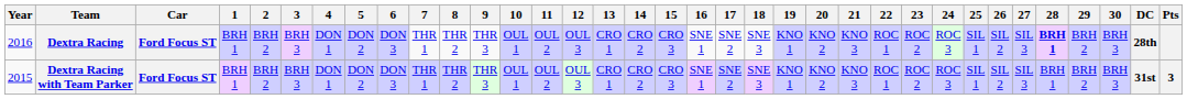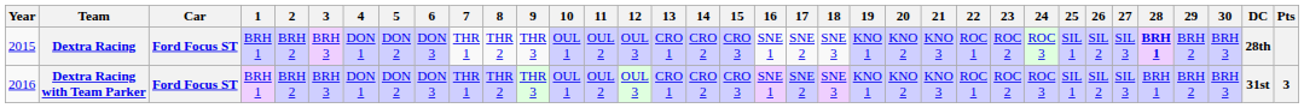Dextra Racing | Year: 2016 -> 2015
Dextra Racing with Team Parker | Year: 2015 -> 2016
